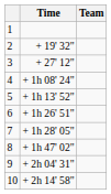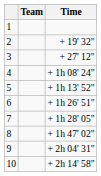columns swapped: Team <-> Time
